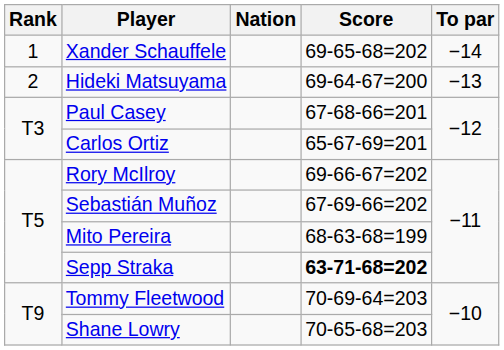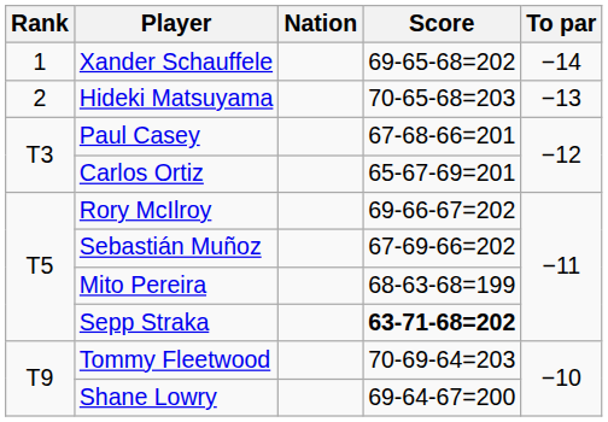Hideki Matsuyama | Score: 69-64-67=200 -> 70-65-68=203
Shane Lowry | Score: 70-65-68=203 -> 69-64-67=200
